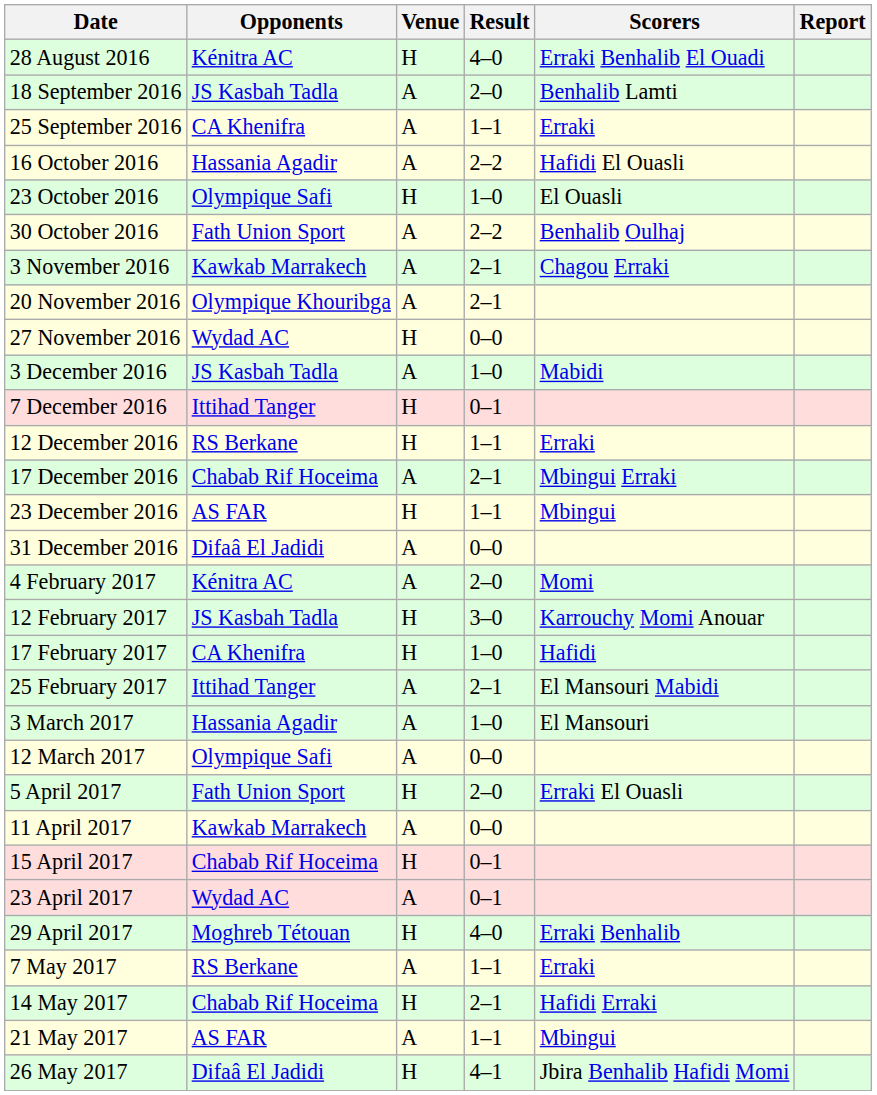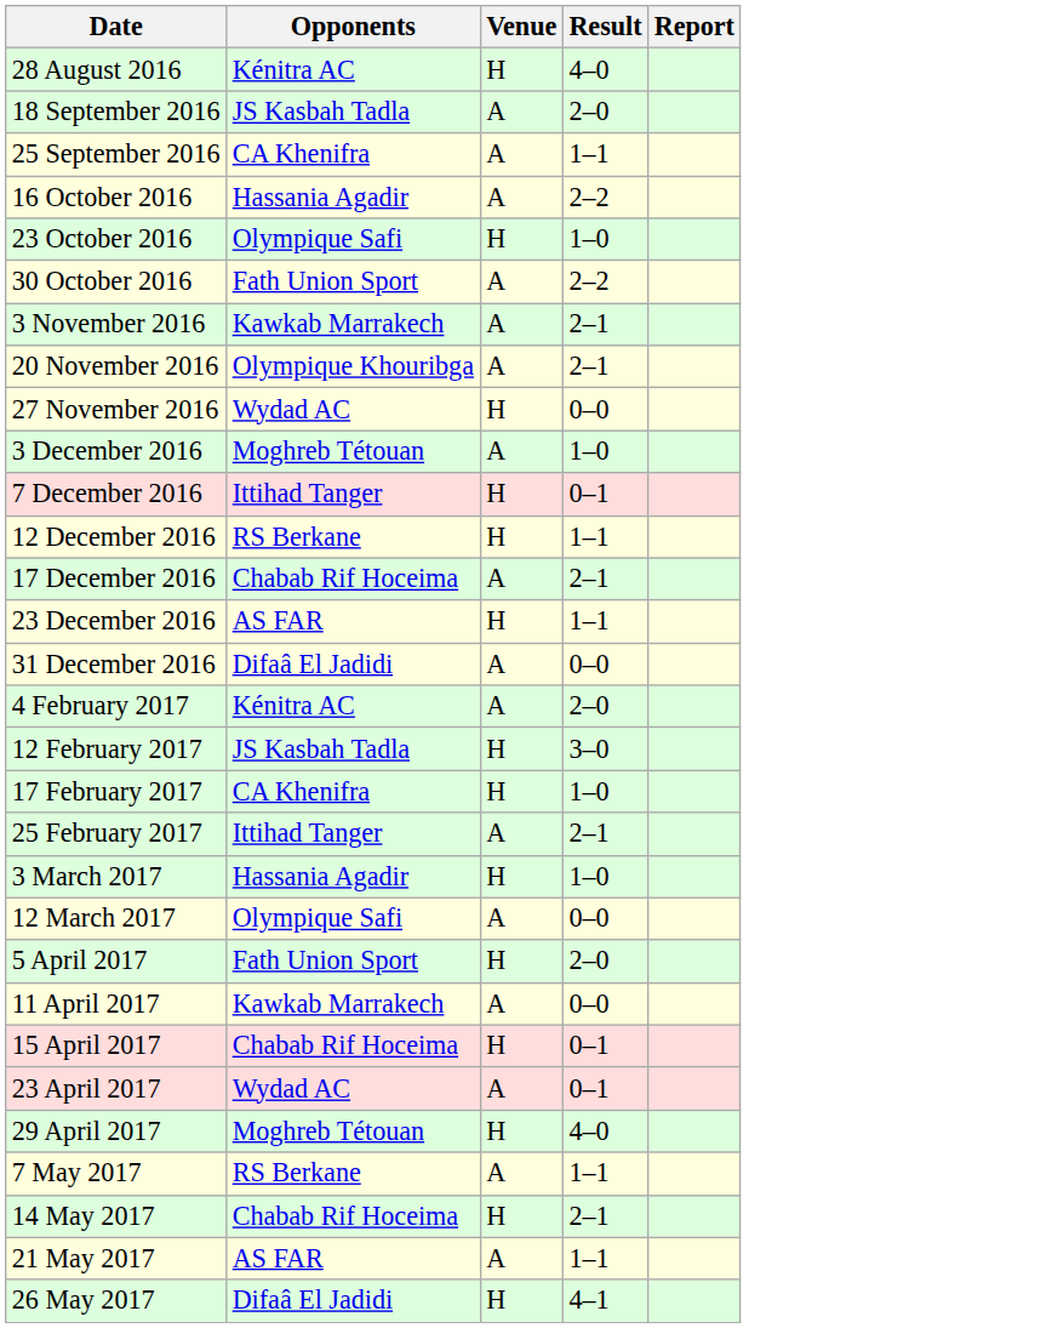- column: Scorers | Erraki Benhalib El Ouadi | Benhalib Lamti | Erraki | Hafidi El Ouasli | El Ouasli | Benhalib Oulhaj | Chagou Erraki | Mabidi | Erraki | Mbingui Erraki | Mbingui | Momi | Karrouchy Momi Anouar | Hafidi | El Mansouri Mabidi | El Mansouri | Erraki El Ouasli | Erraki Benhalib | Erraki | Hafidi Erraki | Mbingui | Jbira Benhalib Hafidi Momi
3 December 2016 | Opponents: JS Kasbah Tadla -> Moghreb Tétouan
3 March 2017 | Venue: A -> H
